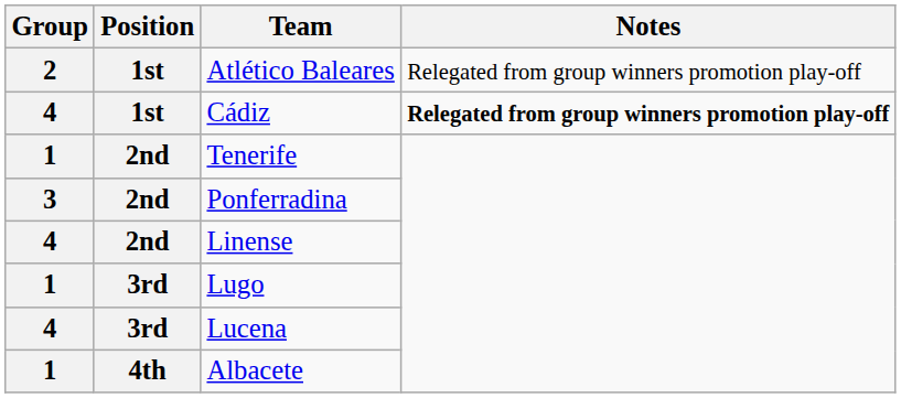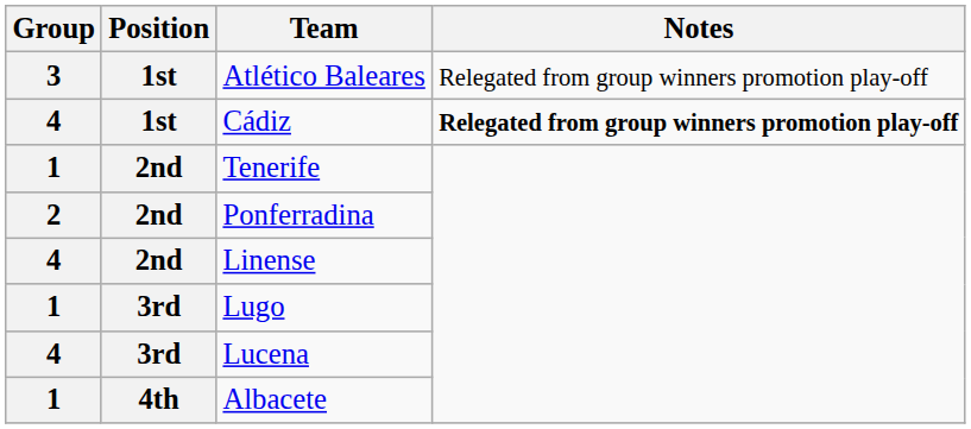Atlético Baleares | Group: 2 -> 3
Ponferradina | Group: 3 -> 2
